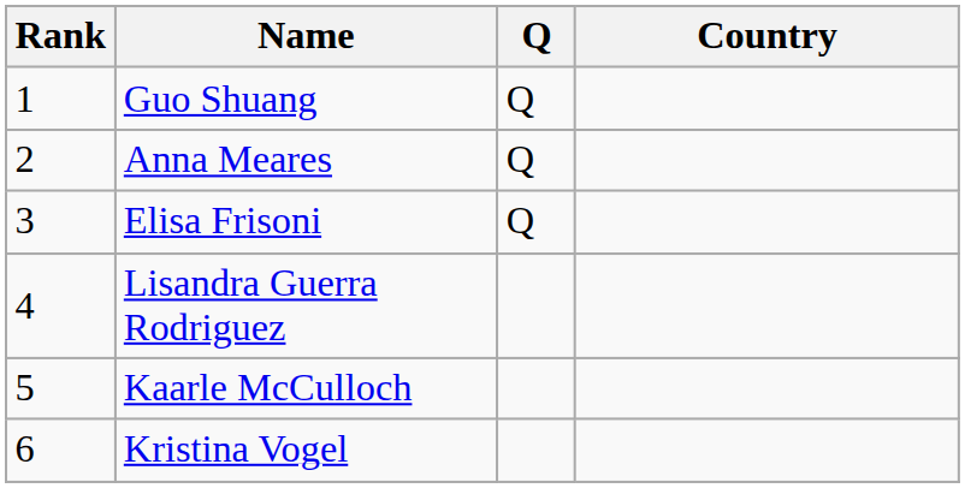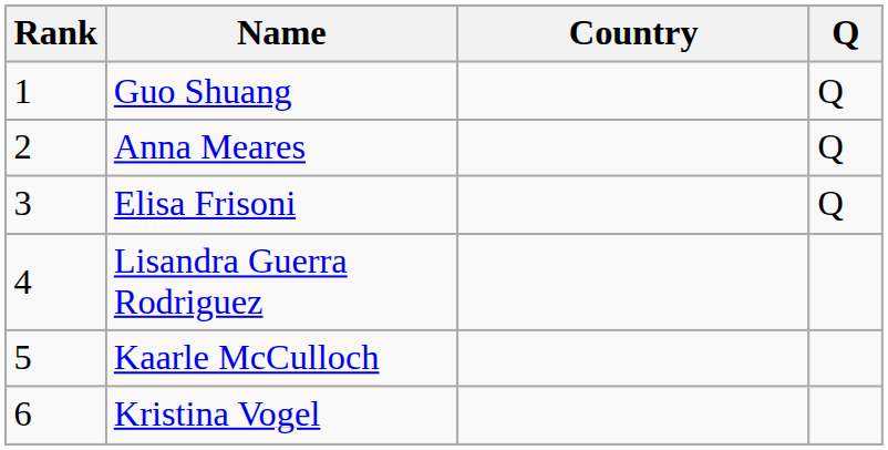columns swapped: Country <-> Q
